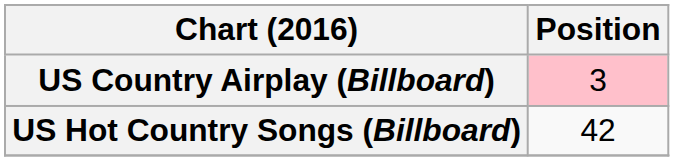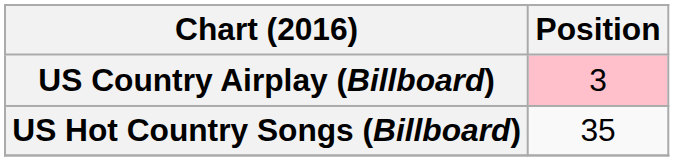US Hot Country Songs (Billboard) | Position: 42 -> 35
